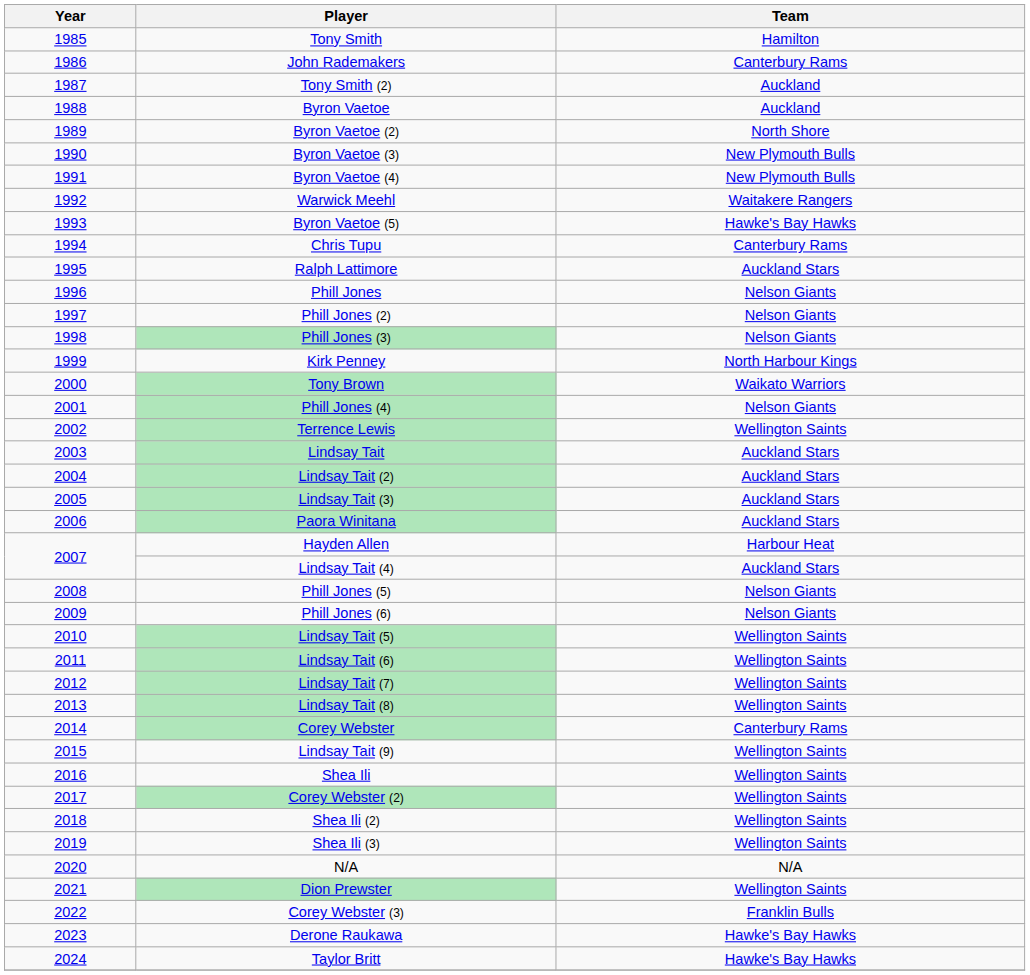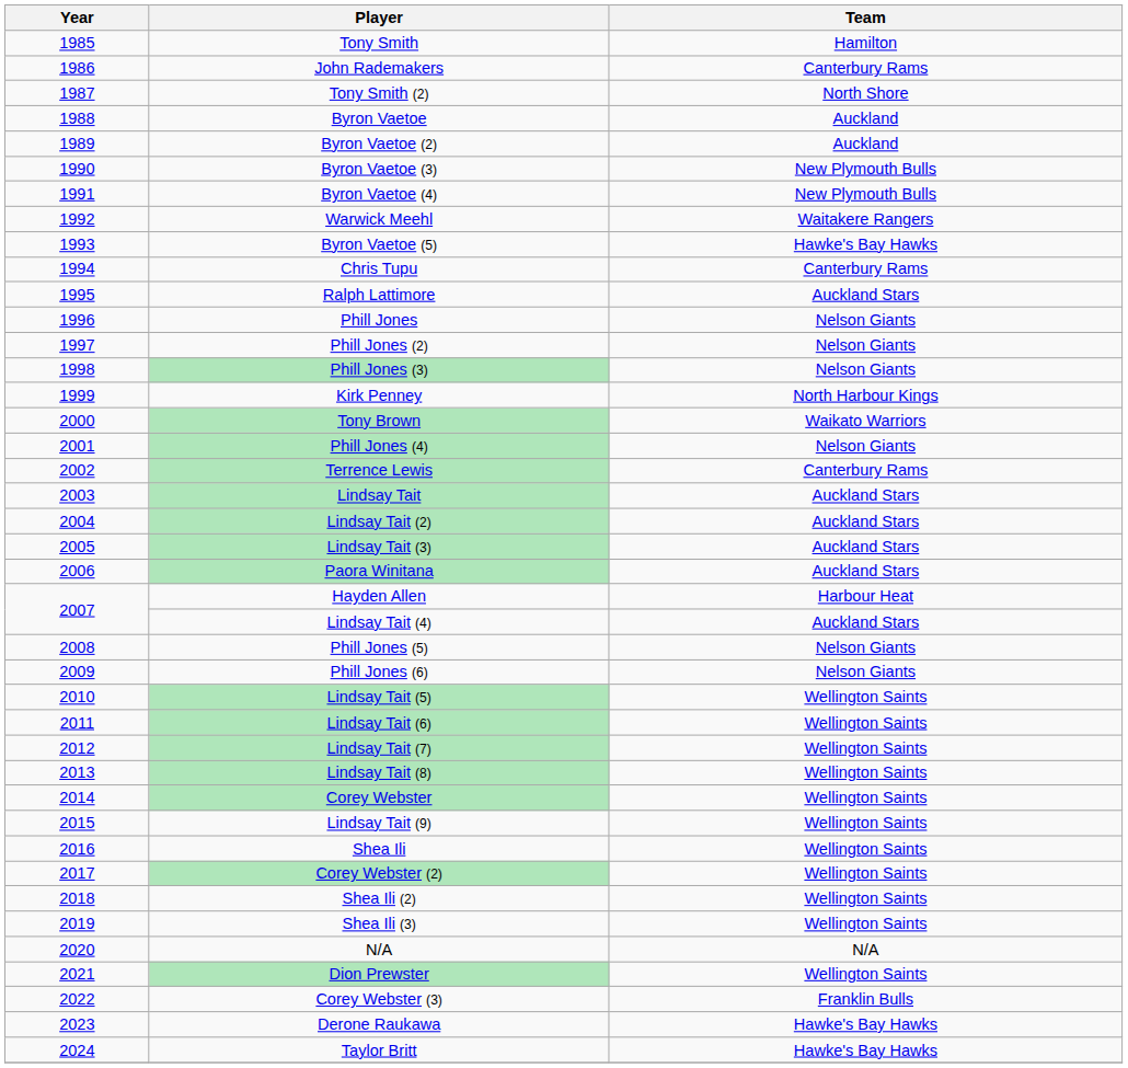Tony Smith (2) | Team: Auckland -> North Shore
Byron Vaetoe (2) | Team: North Shore -> Auckland
Terrence Lewis | Team: Wellington Saints -> Canterbury Rams
Corey Webster | Team: Canterbury Rams -> Wellington Saints
